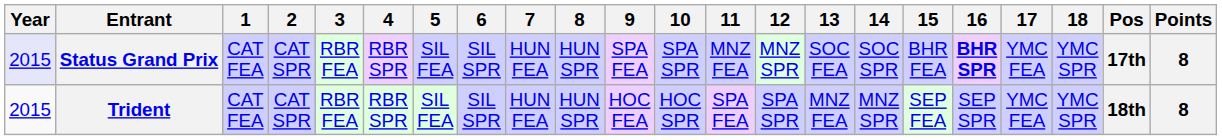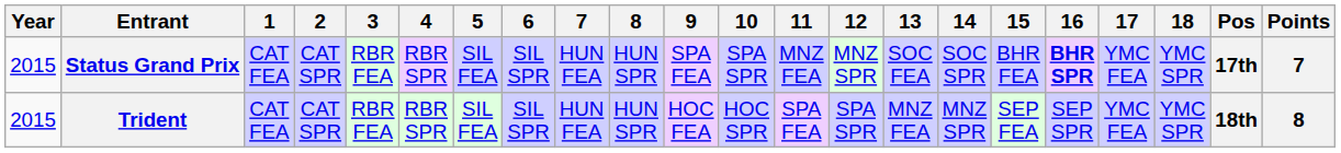Status Grand Prix | Year: lavender background -> no background
Status Grand Prix | Points: 8 -> 7
